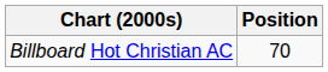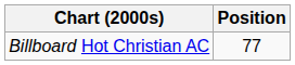Billboard Hot Christian AC | Position: 70 -> 77
